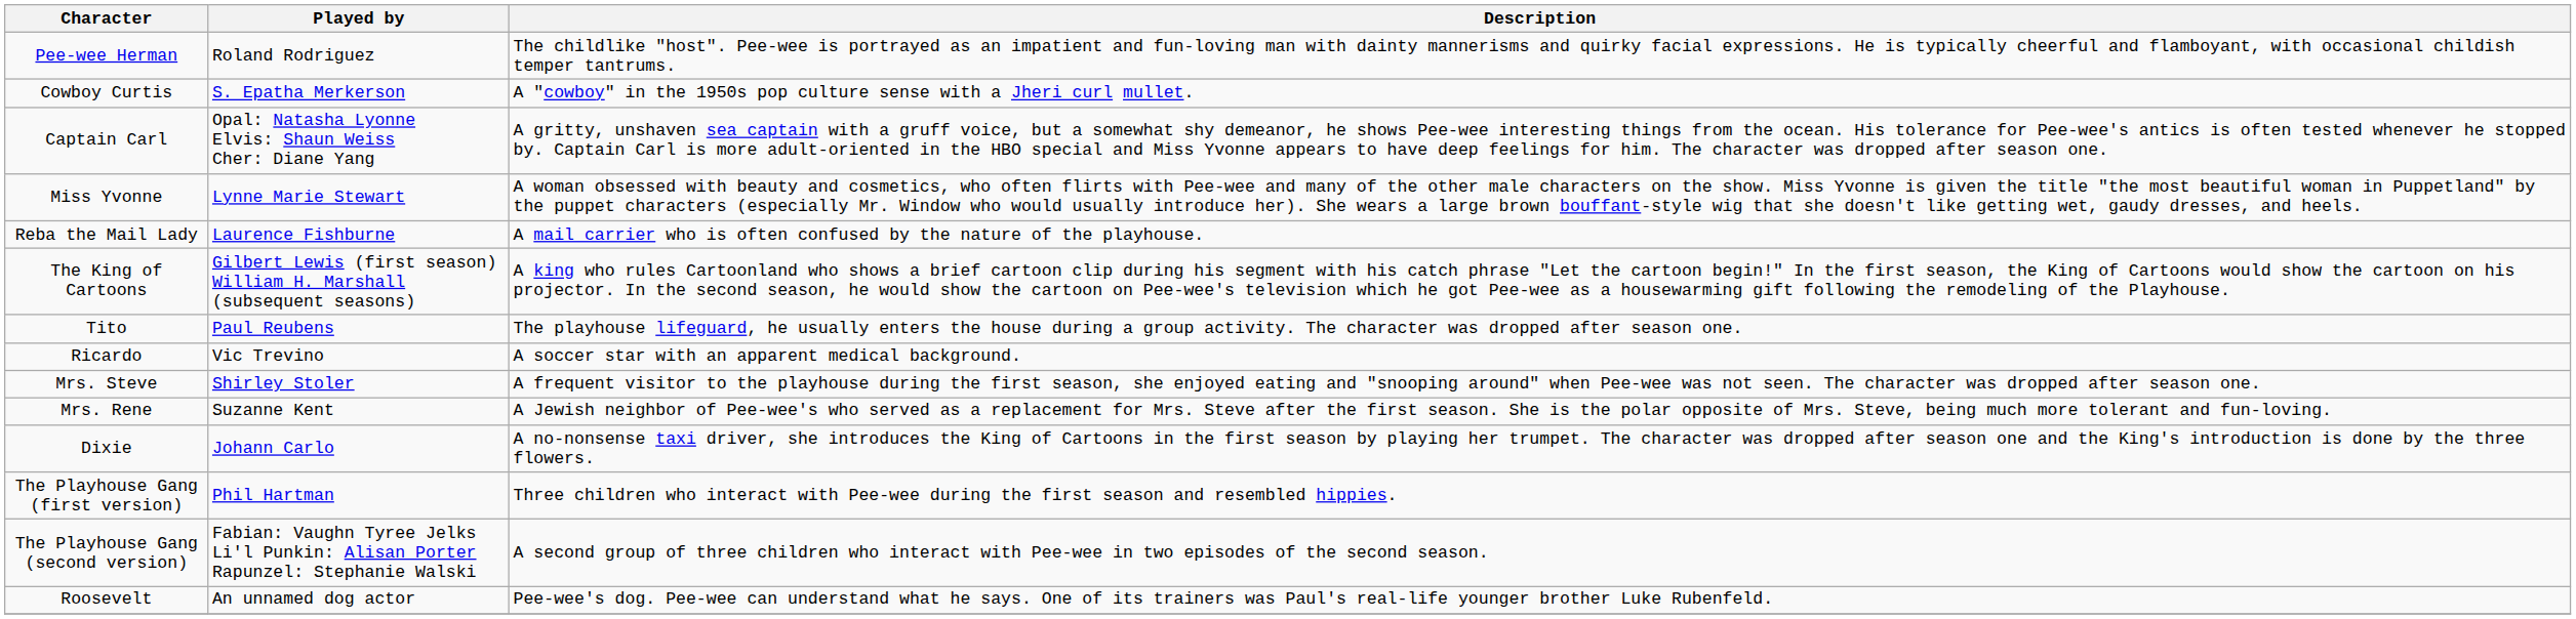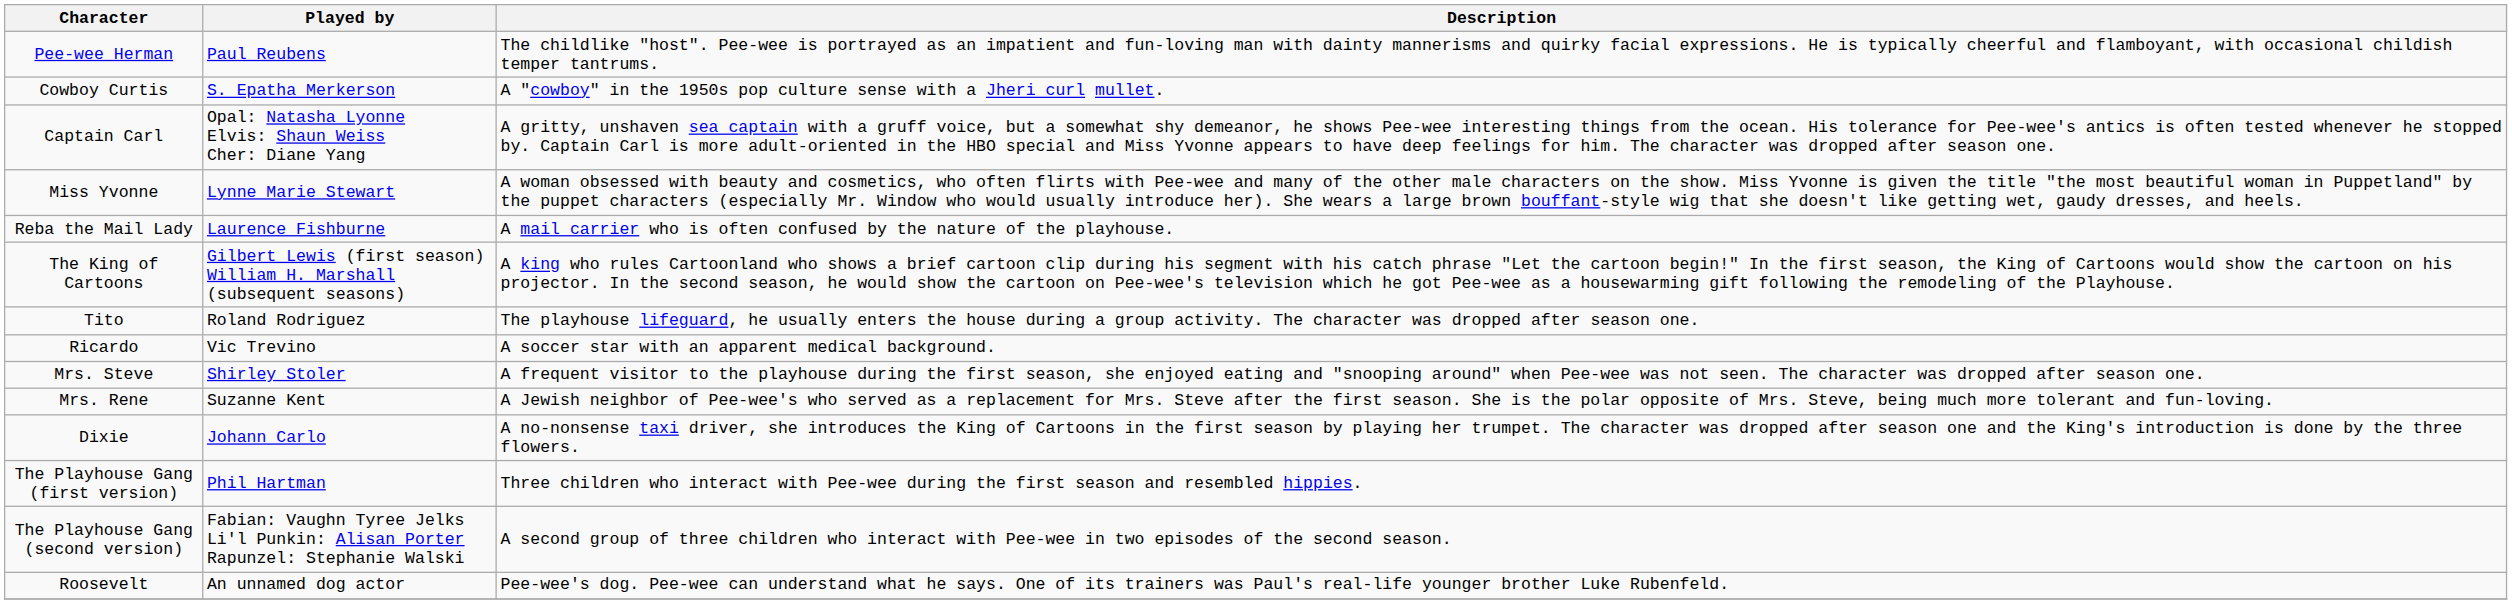Pee-wee Herman | Played by: Roland Rodriguez -> Paul Reubens
Tito | Played by: Paul Reubens -> Roland Rodriguez
